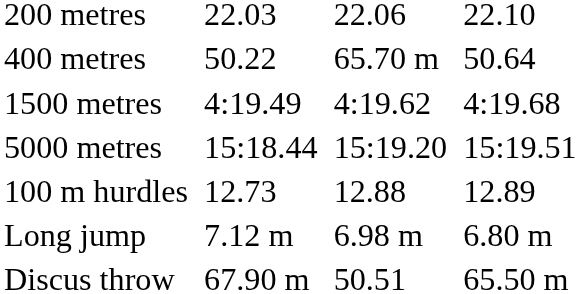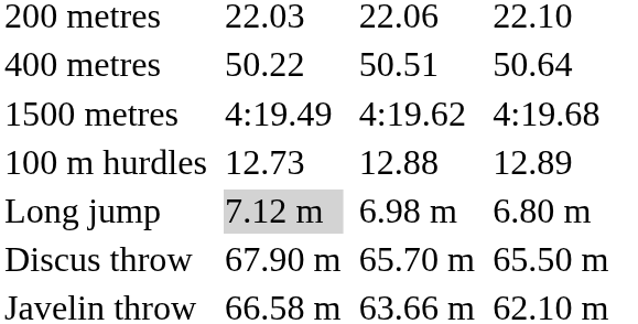400 metres | column 5: 65.70 m -> 50.51
- row: 5000 metres | 15:18.44 | 15:19.20 | 15:19.51
Long jump | column 3: no background -> lightgrey background
Discus throw | column 5: 50.51 -> 65.70 m
+ row: Javelin throw | 66.58 m | 63.66 m | 62.10 m
